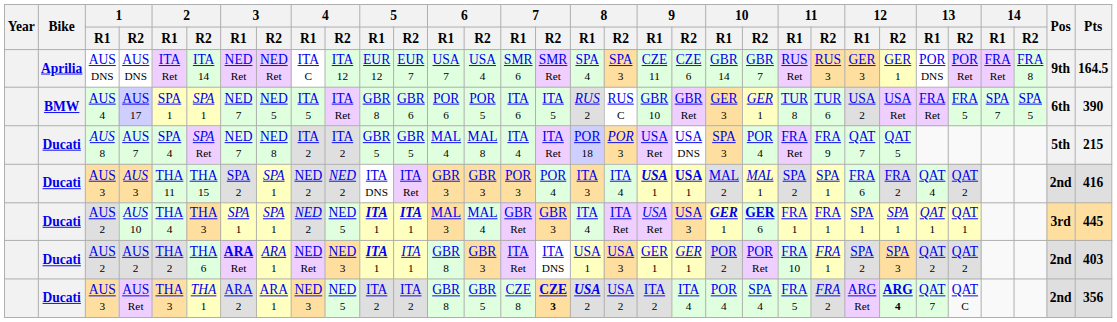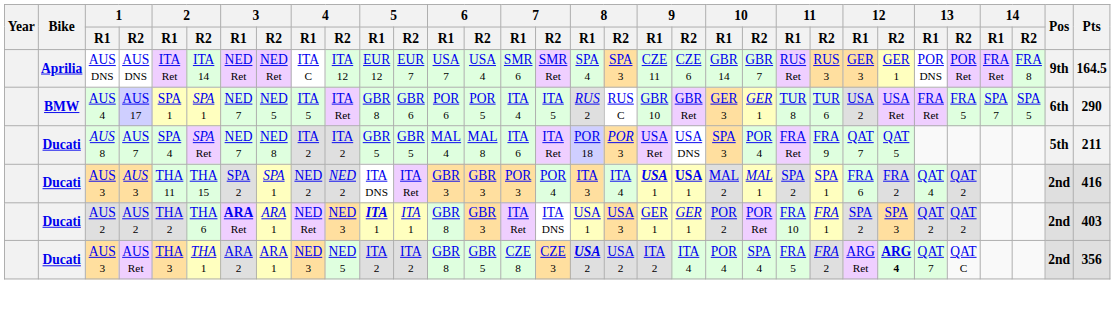AUS 17 | 7 / R1: ITA 6 -> ITA 4
AUS 17 | Pts: 390 -> 290
AUS 7 | 7 / R1: ITA 4 -> ITA 6
AUS 7 | Pts: 215 -> 211
- row: Ducati | AUS 2 | AUS 10 | THA 4 | THA 3 | SPA 1 | SPA 1 | NED 2 | NED 5 | ITA 1 | ITA 1 | MAL 3 | MAL 4 | GBR Ret | GBR 3 | ITA 4 | ITA Ret | USA Ret | USA 3 | GER 1 | GER 6 | FRA 1 | FRA 1 | SPA 1 | SPA 1 | QAT 1 | QAT 1 | 3rd | 445
AUS Ret | 7 / R2: bold -> normal
